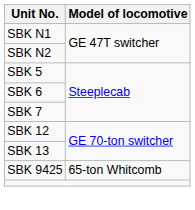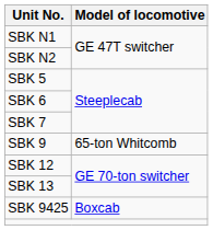+ row: SBK 9 | 65-ton Whitcomb
SBK 9425 | Model of locomotive: 65-ton Whitcomb -> Boxcab
